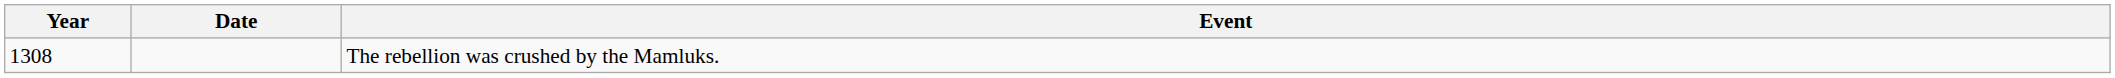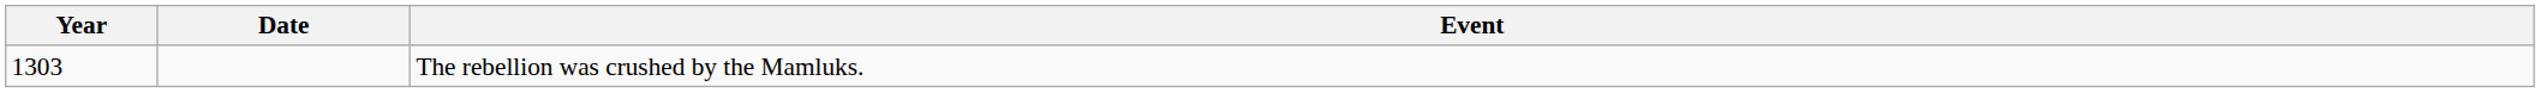The rebellion was crushed by the Mamluks. | Year: 1308 -> 1303
